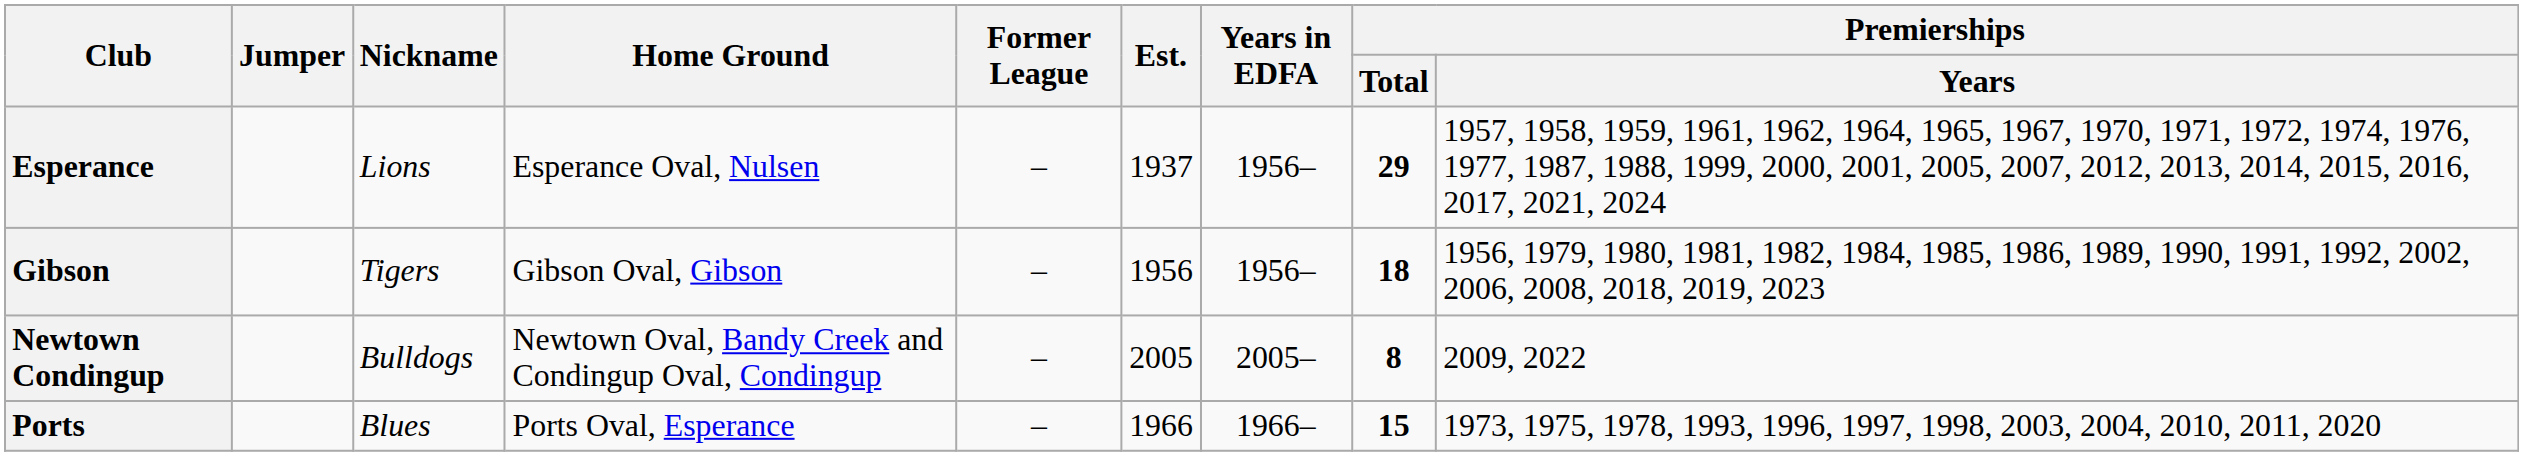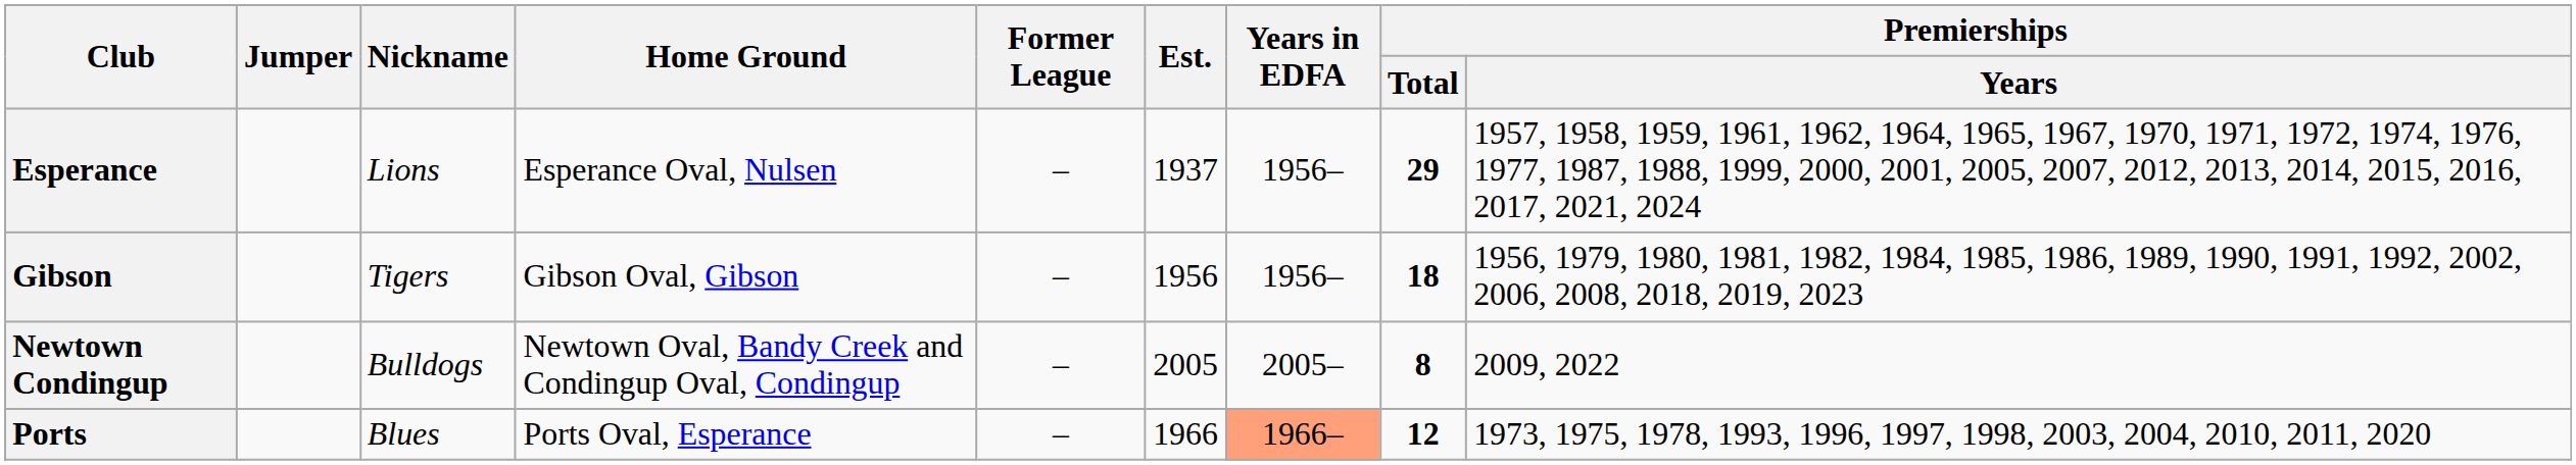Ports | Years in EDFA: no background -> lightsalmon background
Ports | Premierships / Total: 15 -> 12
